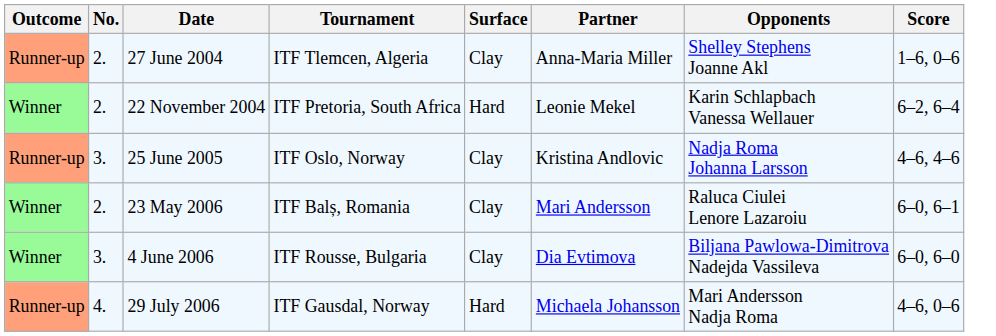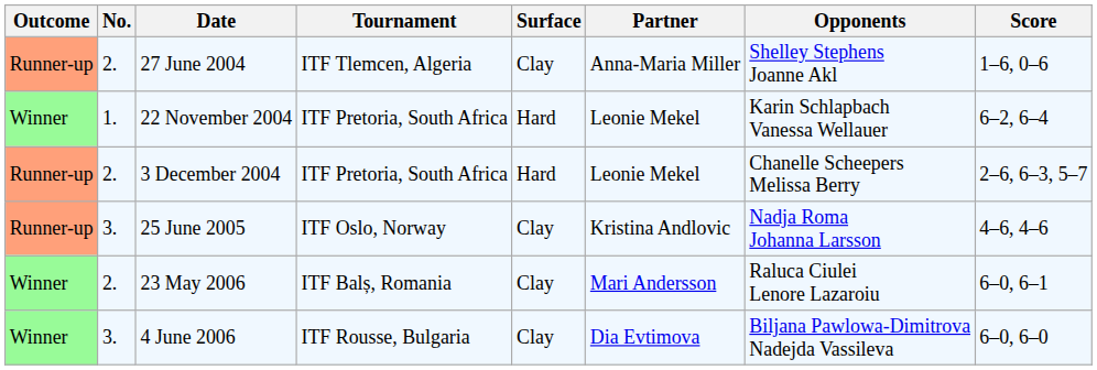22 November 2004 | No.: 2. -> 1.
+ row: Runner-up | 2. | 3 December 2004 | ITF Pretoria, South Africa | Hard | Leonie Mekel | Chanelle Scheepers Melissa Berry | 2–6, 6–3, 5–7
- row: Runner-up | 4. | 29 July 2006 | ITF Gausdal, Norway | Hard | Michaela Johansson | Mari Andersson Nadja Roma | 4–6, 0–6
